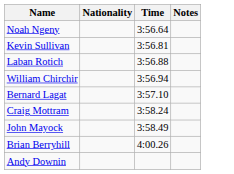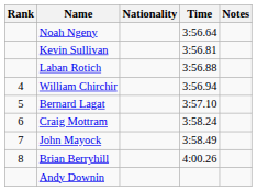+ column: Rank | 4 | 5 | 6 | 7 | 8
